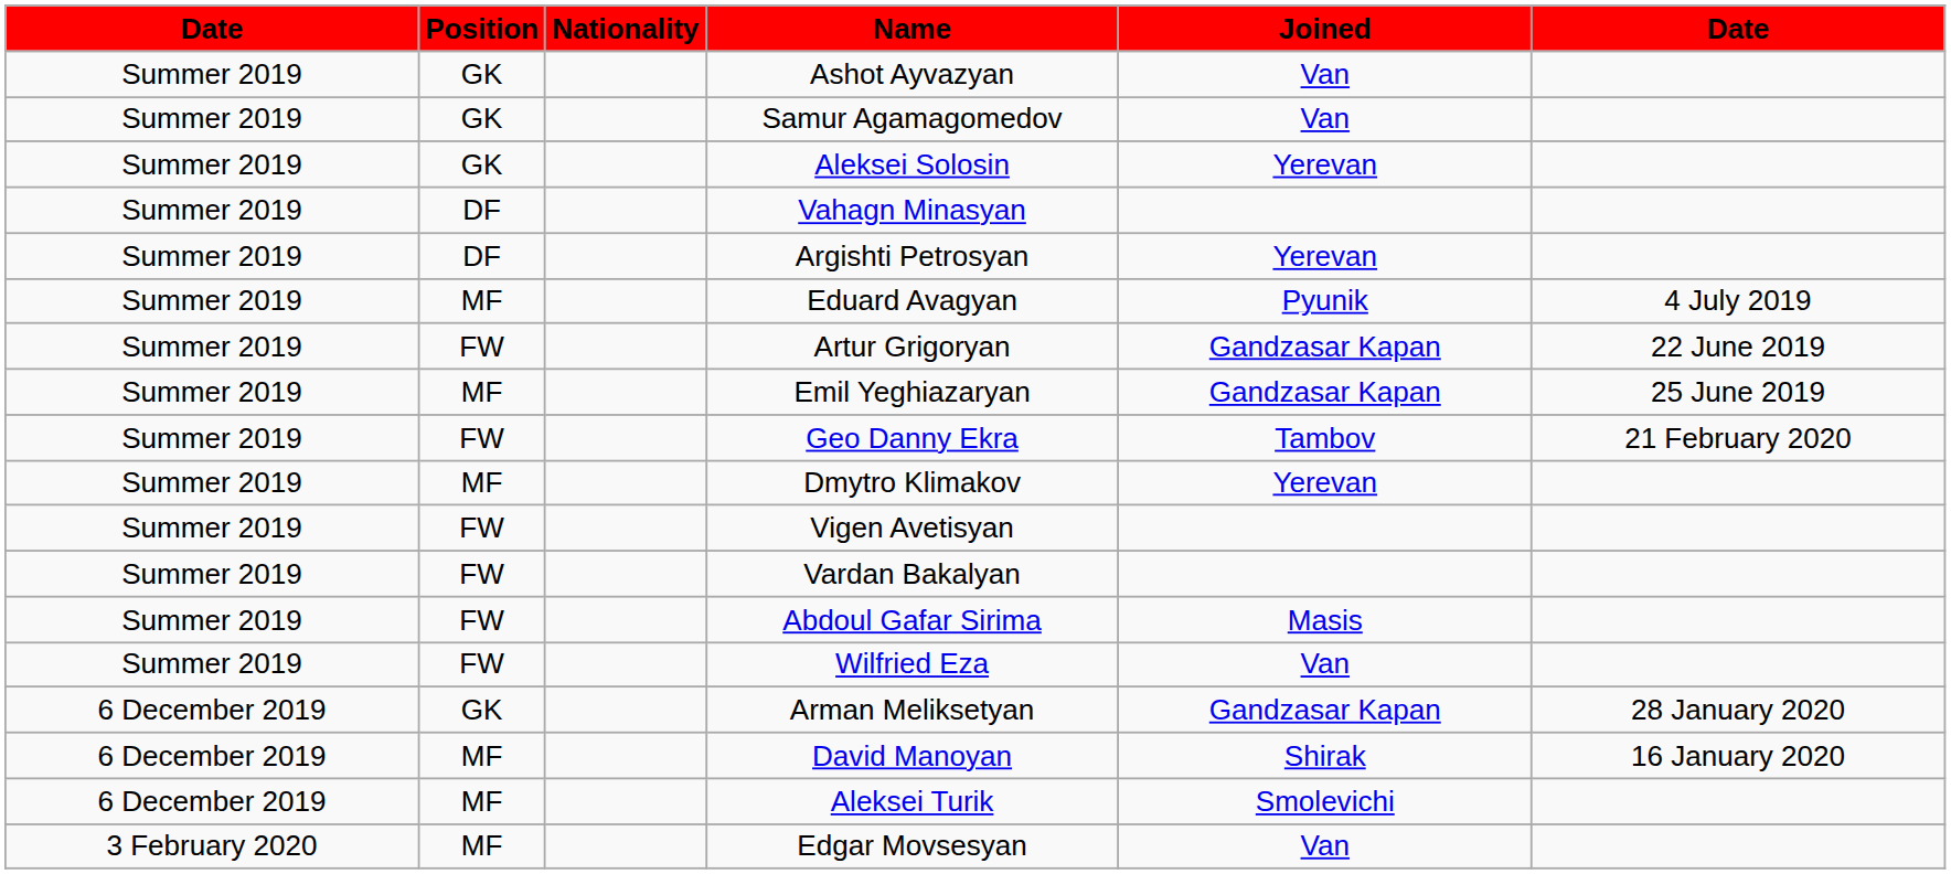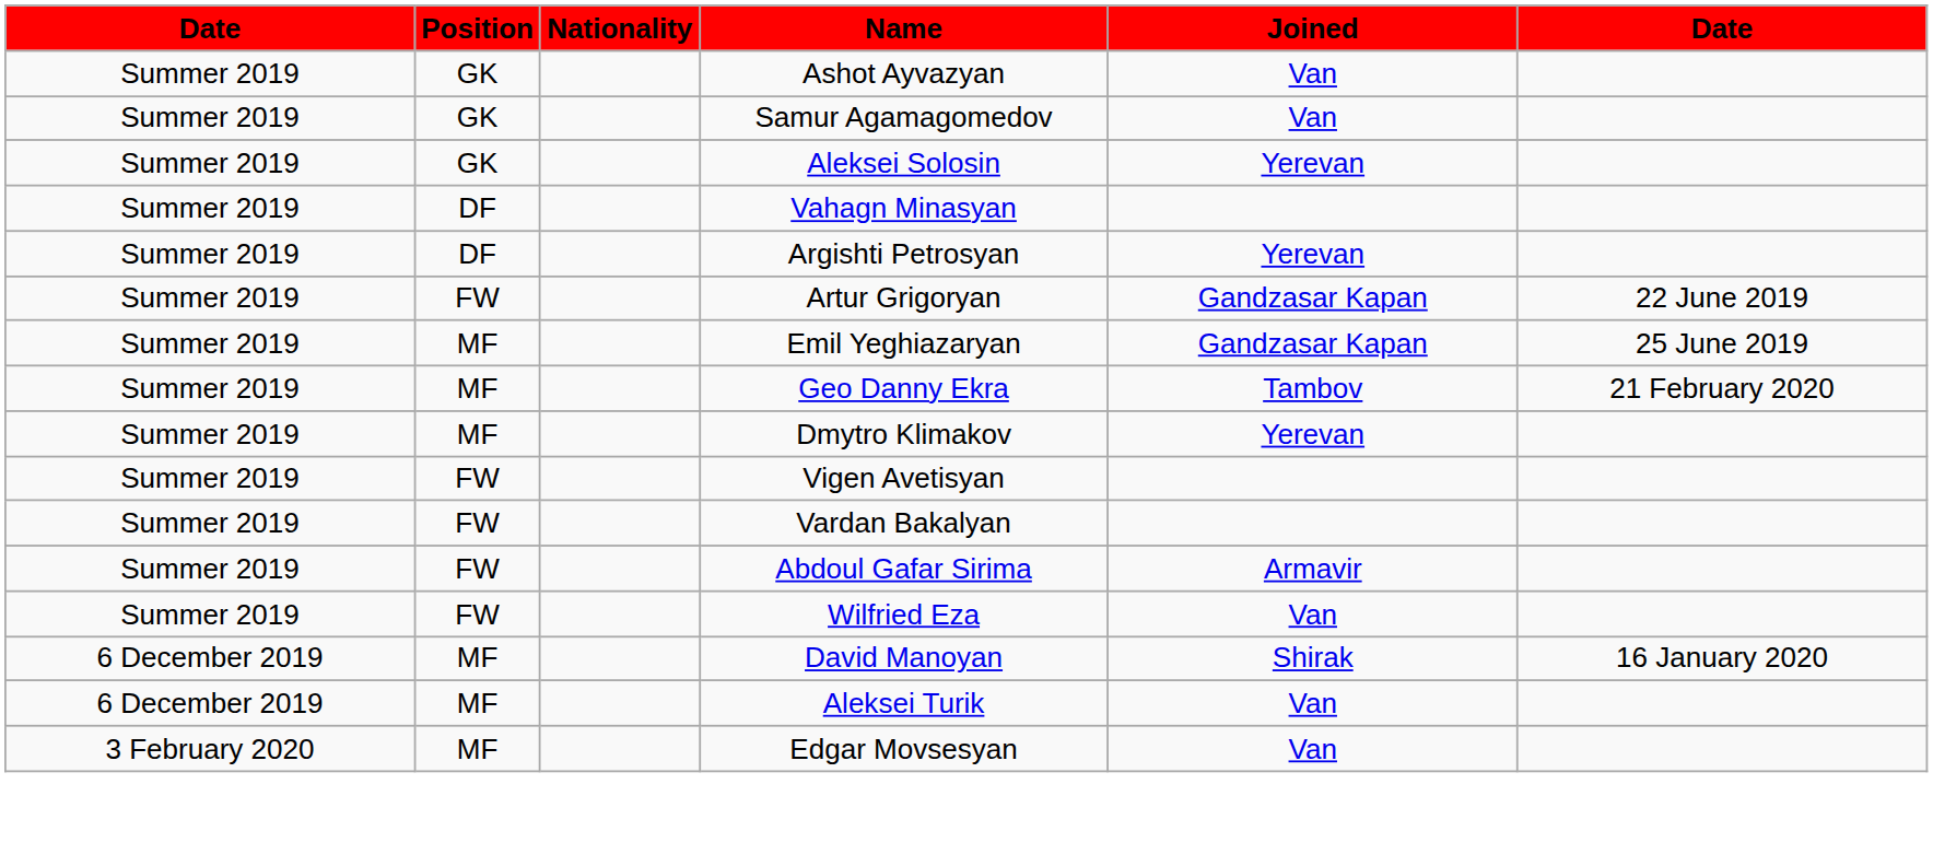- row: Summer 2019 | MF | Eduard Avagyan | Pyunik | 4 July 2019
Geo Danny Ekra | Position: FW -> MF
Abdoul Gafar Sirima | Joined: Masis -> Armavir
- row: 6 December 2019 | GK | Arman Meliksetyan | Gandzasar Kapan | 28 January 2020
Aleksei Turik | Joined: Smolevichi -> Van
